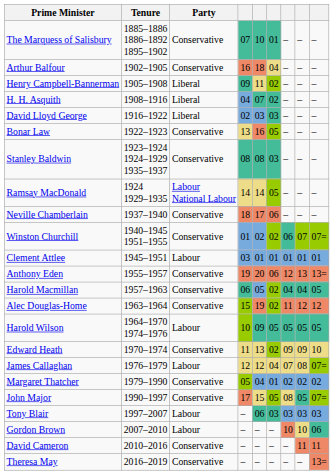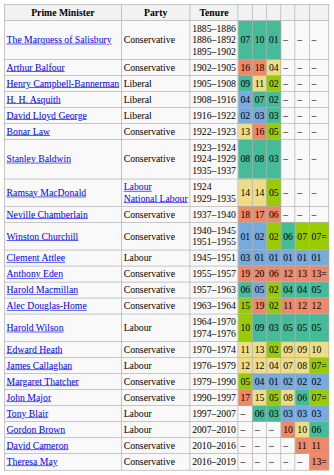columns swapped: Party <-> Tenure
Harold Wilson | column 6: 05 -> 03
John Major | column 8: 05 -> 06
